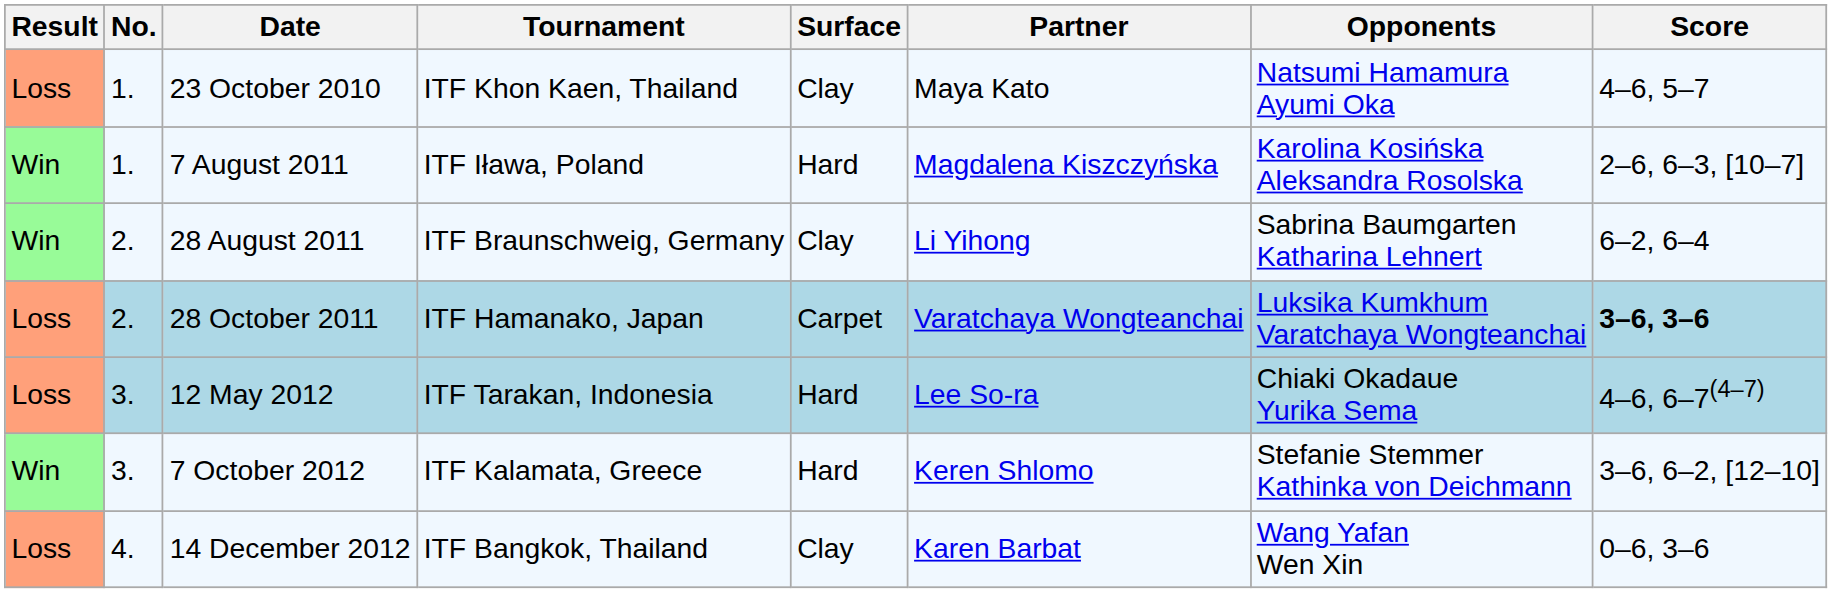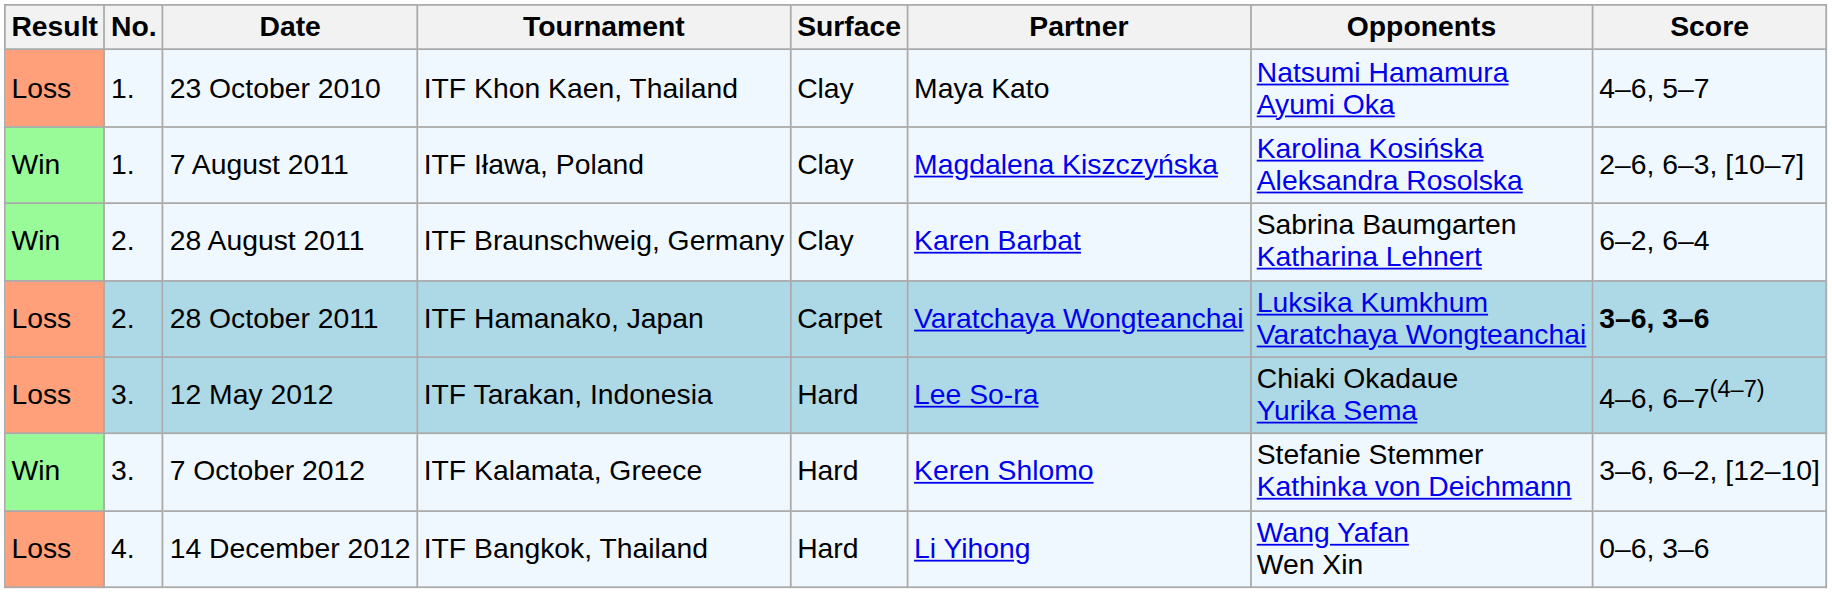7 August 2011 | Surface: Hard -> Clay
28 August 2011 | Partner: Li Yihong -> Karen Barbat
14 December 2012 | Surface: Clay -> Hard
14 December 2012 | Partner: Karen Barbat -> Li Yihong
